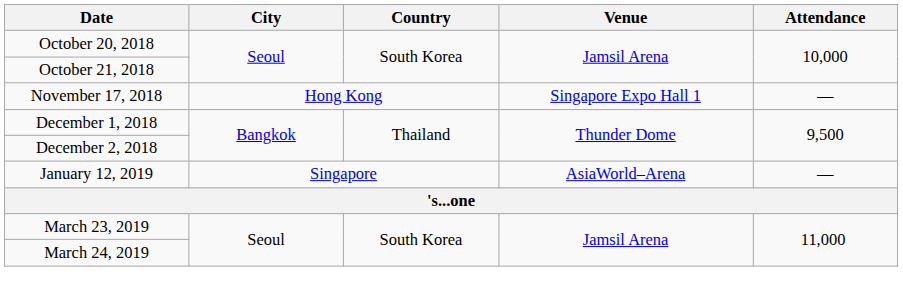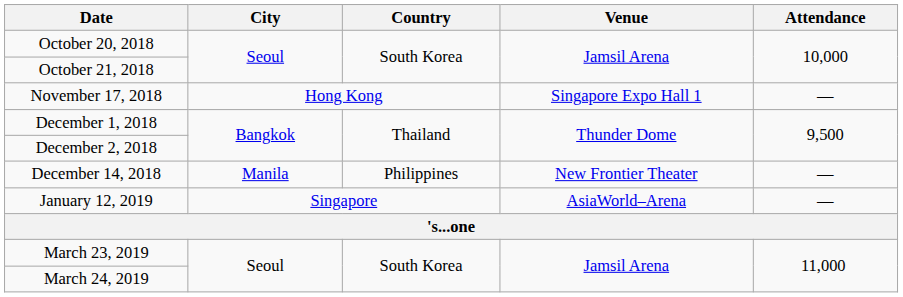+ row: December 14, 2018 | Manila | Philippines | New Frontier Theater | —
